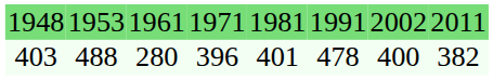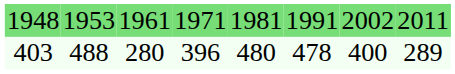403 | column 5: 401 -> 480
403 | column 8: 382 -> 289
